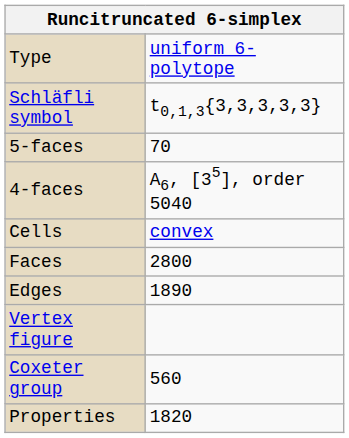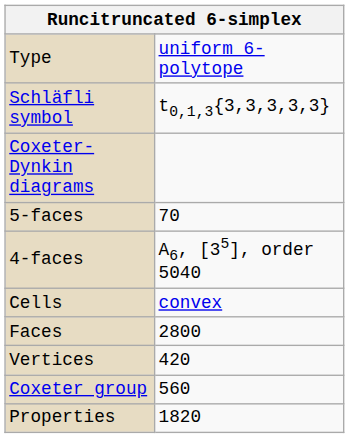+ row: Coxeter-Dynkin diagrams
- row: Edges | 1890
+ row: Vertices | 420
- row: Vertex figure
